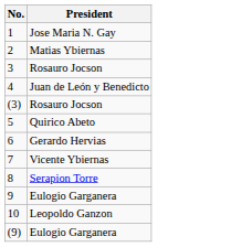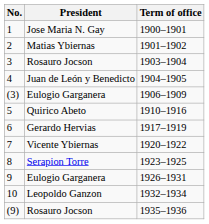+ column: Term of office | 1900–1901 | 1901–1902 | 1903–1904 | 1904–1905 | 1906–1909 | 1910–1916 | 1917–1919 | 1920–1922 | 1923–1925 | 1926–1931 | 1932–1934 | 1935–1936
(3) | President: Rosauro Jocson -> Eulogio Garganera
(9) | President: Eulogio Garganera -> Rosauro Jocson
